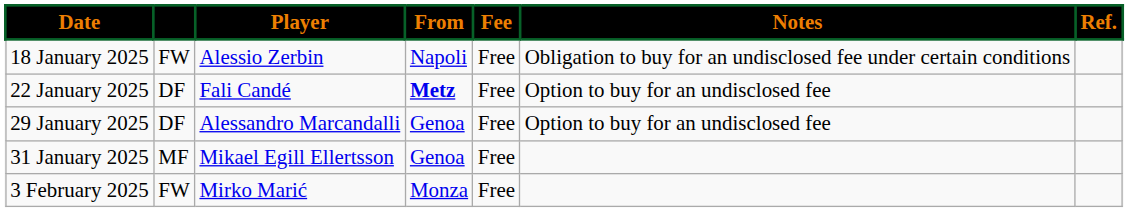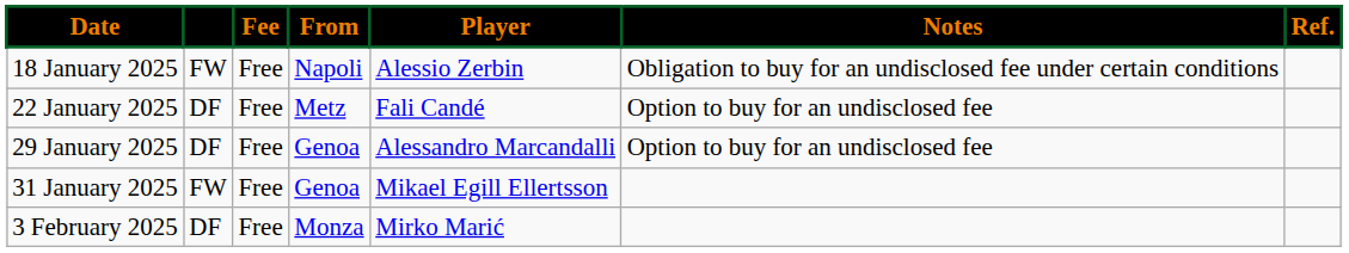columns swapped: Player <-> Fee
22 January 2025 | From: bold -> normal
31 January 2025 | column 2: MF -> FW
3 February 2025 | column 2: FW -> DF
